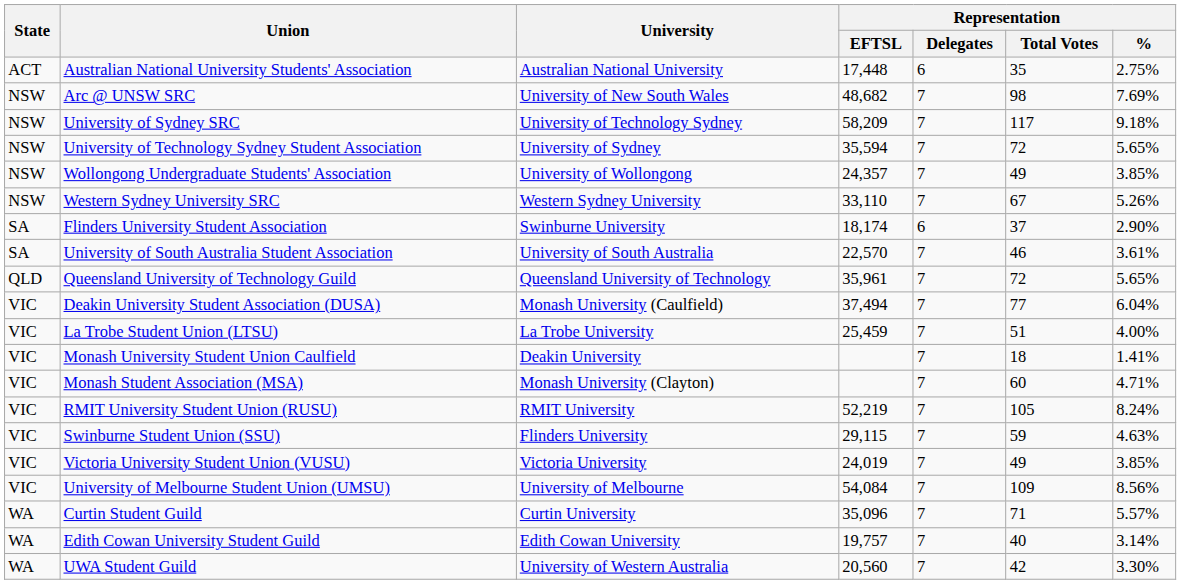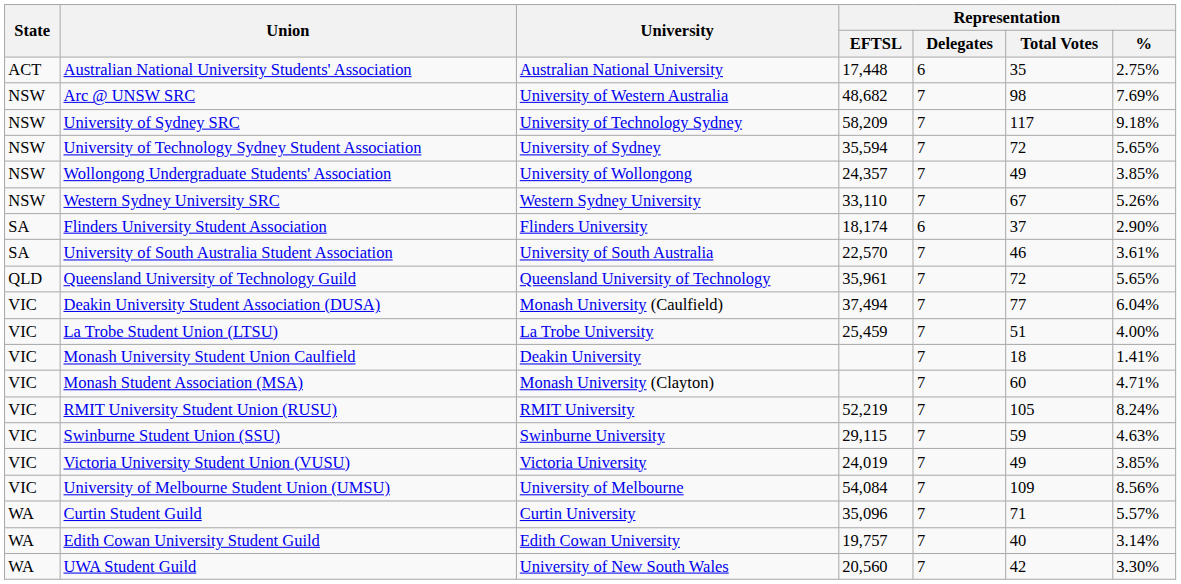Arc @ UNSW SRC | University: University of New South Wales -> University of Western Australia
Flinders University Student Association | University: Swinburne University -> Flinders University
Swinburne Student Union (SSU) | University: Flinders University -> Swinburne University
UWA Student Guild | University: University of Western Australia -> University of New South Wales
